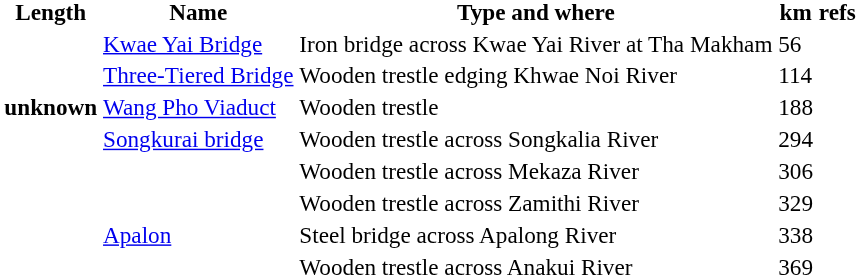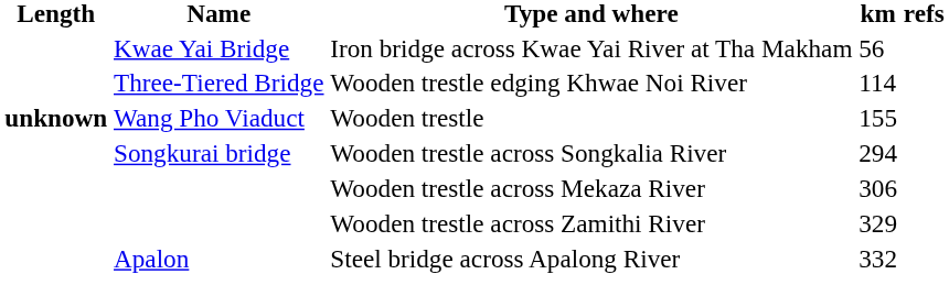Wooden trestle | km: 188 -> 155
Steel bridge across Apalong River | km: 338 -> 332
- row: Wooden trestle across Anakui River | 369
